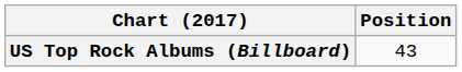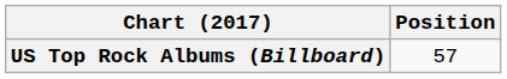US Top Rock Albums (Billboard) | Position: 43 -> 57
